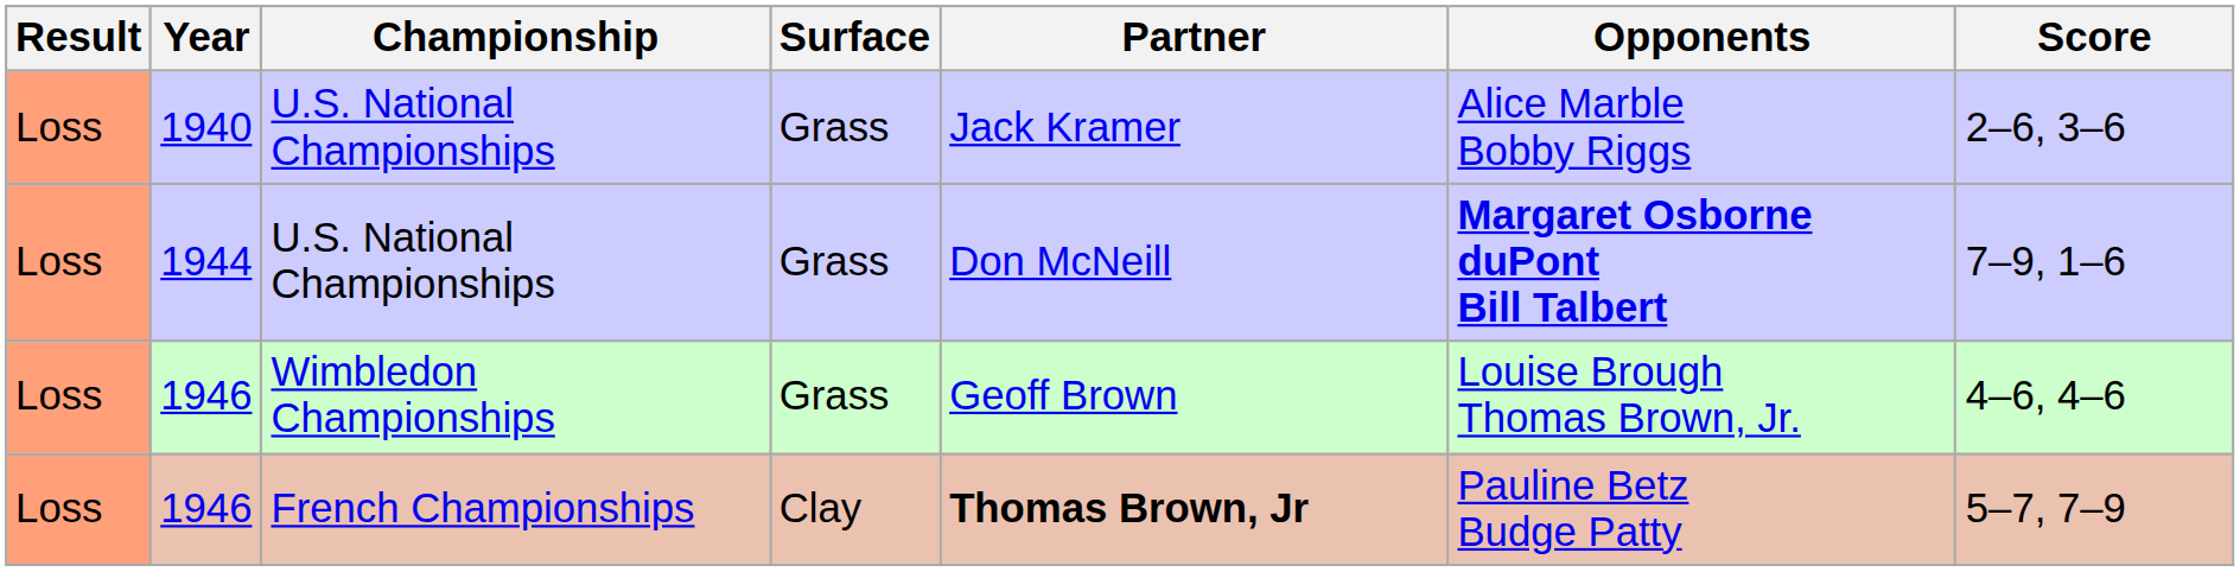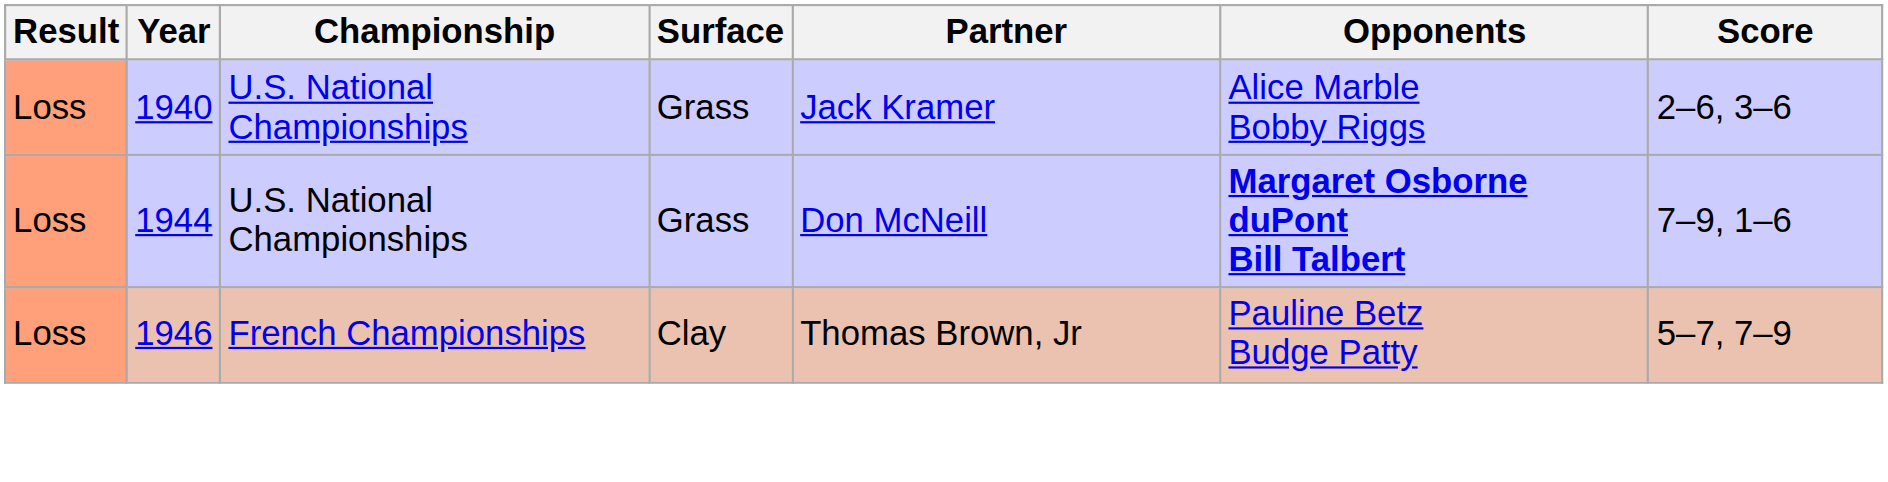- row: Loss | 1946 | Wimbledon Championships | Grass | Geoff Brown | Louise Brough Thomas Brown, Jr. | 4–6, 4–6
1946 / French Championships | Partner: bold -> normal
